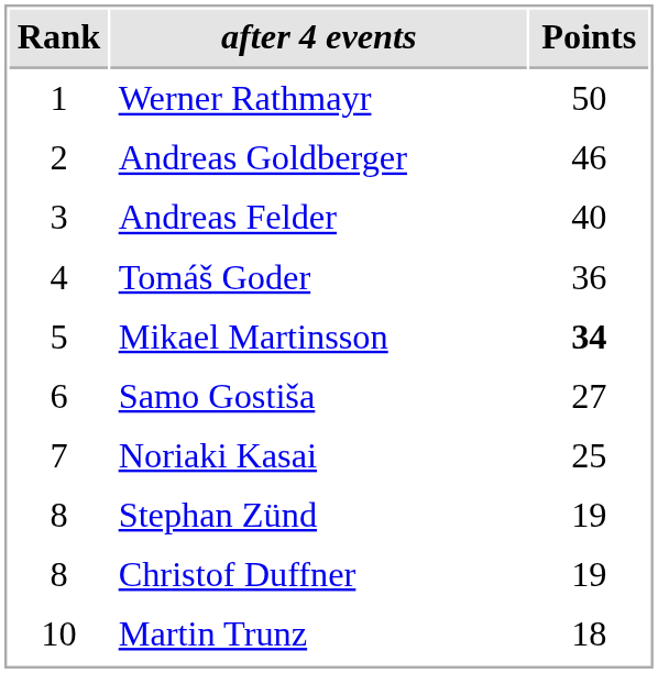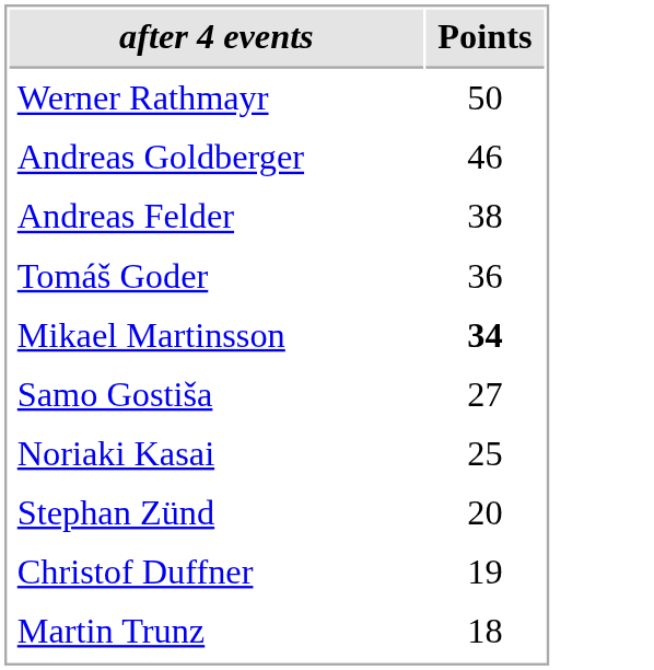- column: Rank | 1 | 2 | 3 | 4 | 5 | 6 | 7 | 8 | 8 | 10
Andreas Felder | Points: 40 -> 38
Stephan Zünd | Points: 19 -> 20
